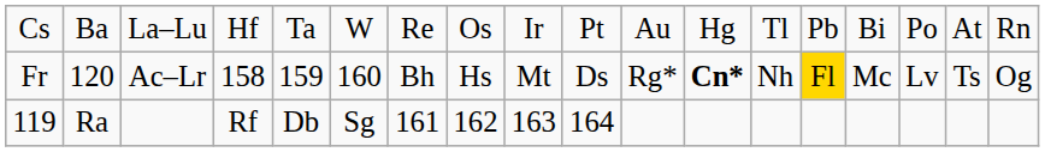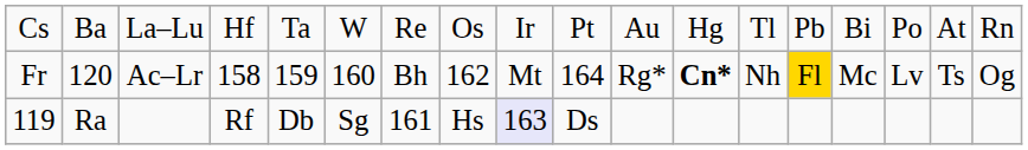Fr | column 8: Hs -> 162
Fr | column 10: Ds -> 164
119 | column 8: 162 -> Hs
119 | column 9: no background -> lavender background
119 | column 10: 164 -> Ds
